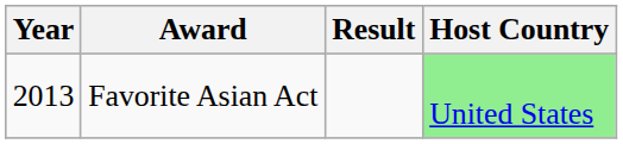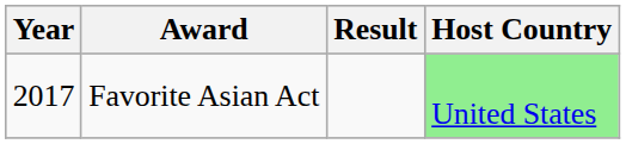Favorite Asian Act | Year: 2013 -> 2017
